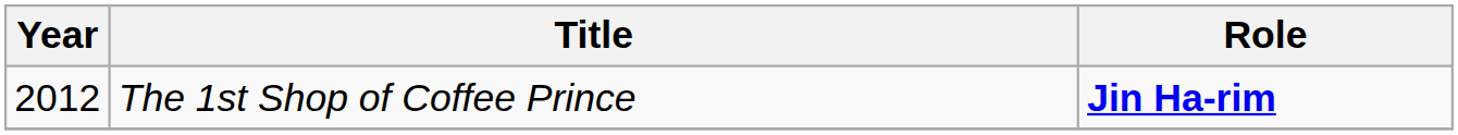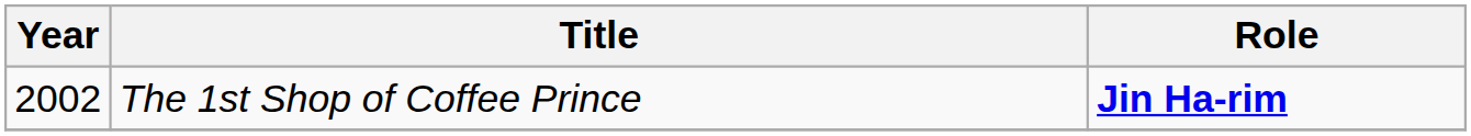The 1st Shop of Coffee Prince | Year: 2012 -> 2002
